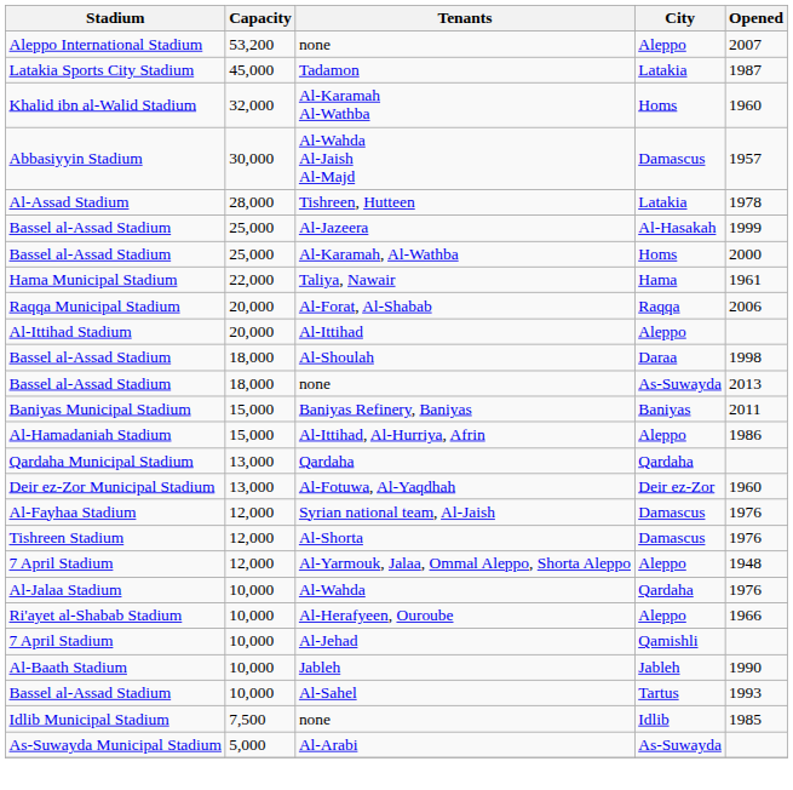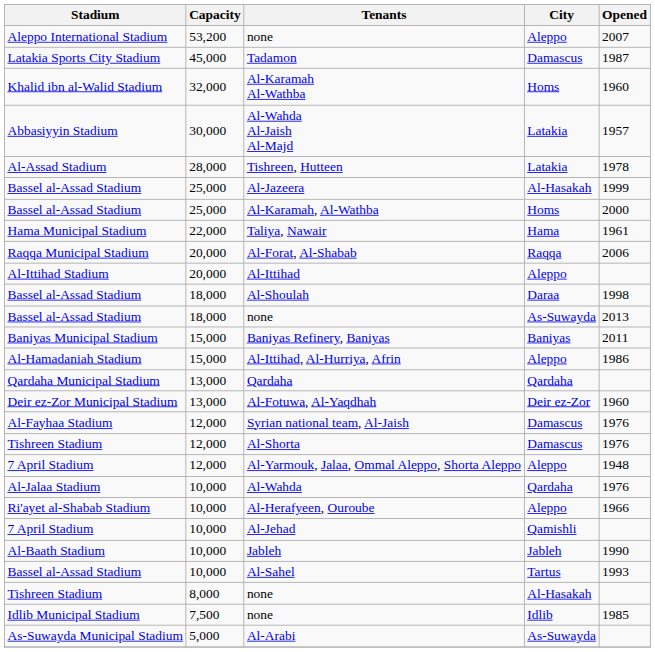Tadamon | City: Latakia -> Damascus
Al-Wahda Al-Jaish Al-Majd | City: Damascus -> Latakia
+ row: Tishreen Stadium | 8,000 | none | Al-Hasakah
